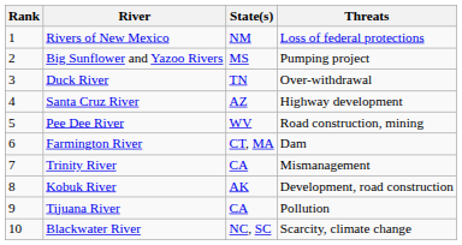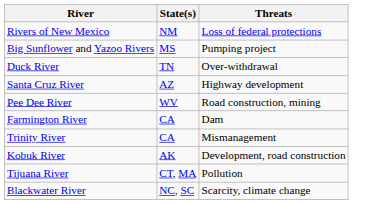- column: Rank | 1 | 2 | 3 | 4 | 5 | 6 | 7 | 8 | 9 | 10
Farmington River | State(s): CT, MA -> CA
Tijuana River | State(s): CA -> CT, MA
